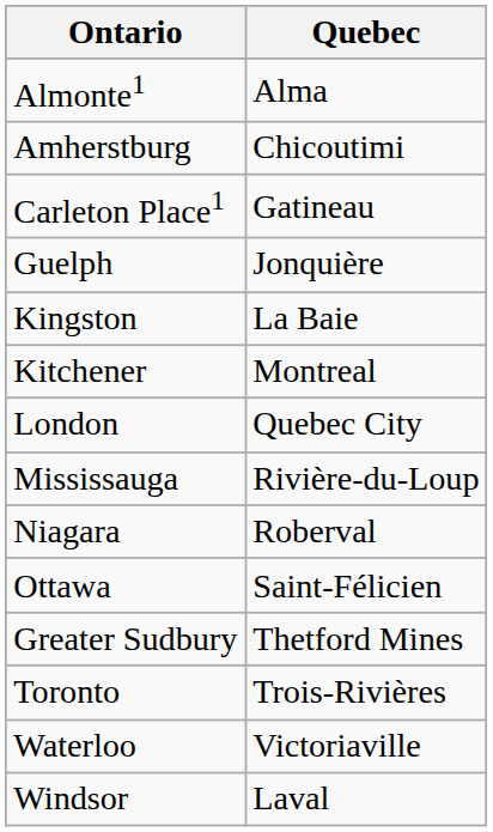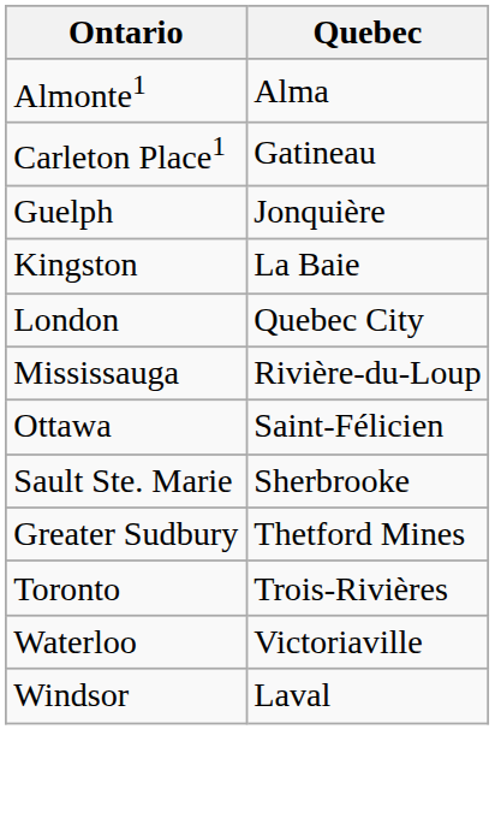- row: Amherstburg | Chicoutimi
- row: Kitchener | Montreal
- row: Niagara | Roberval
+ row: Sault Ste. Marie | Sherbrooke
